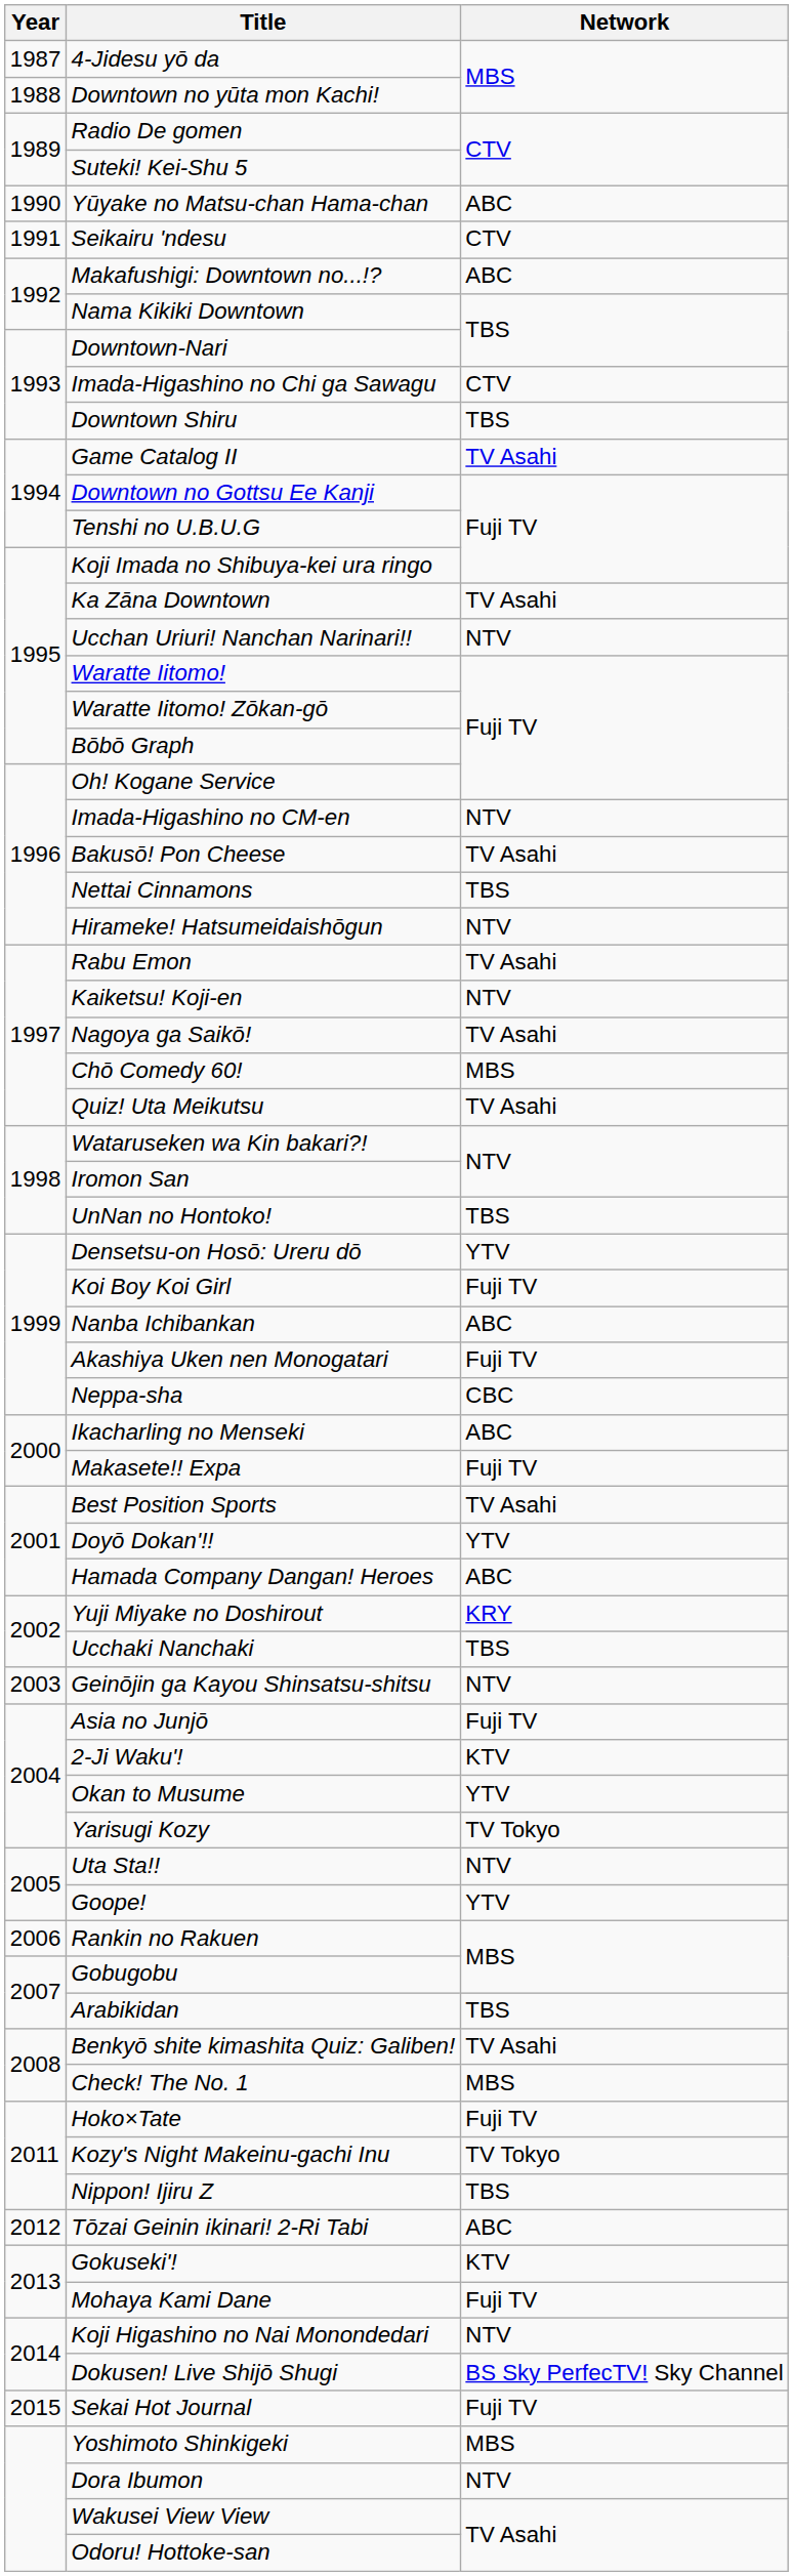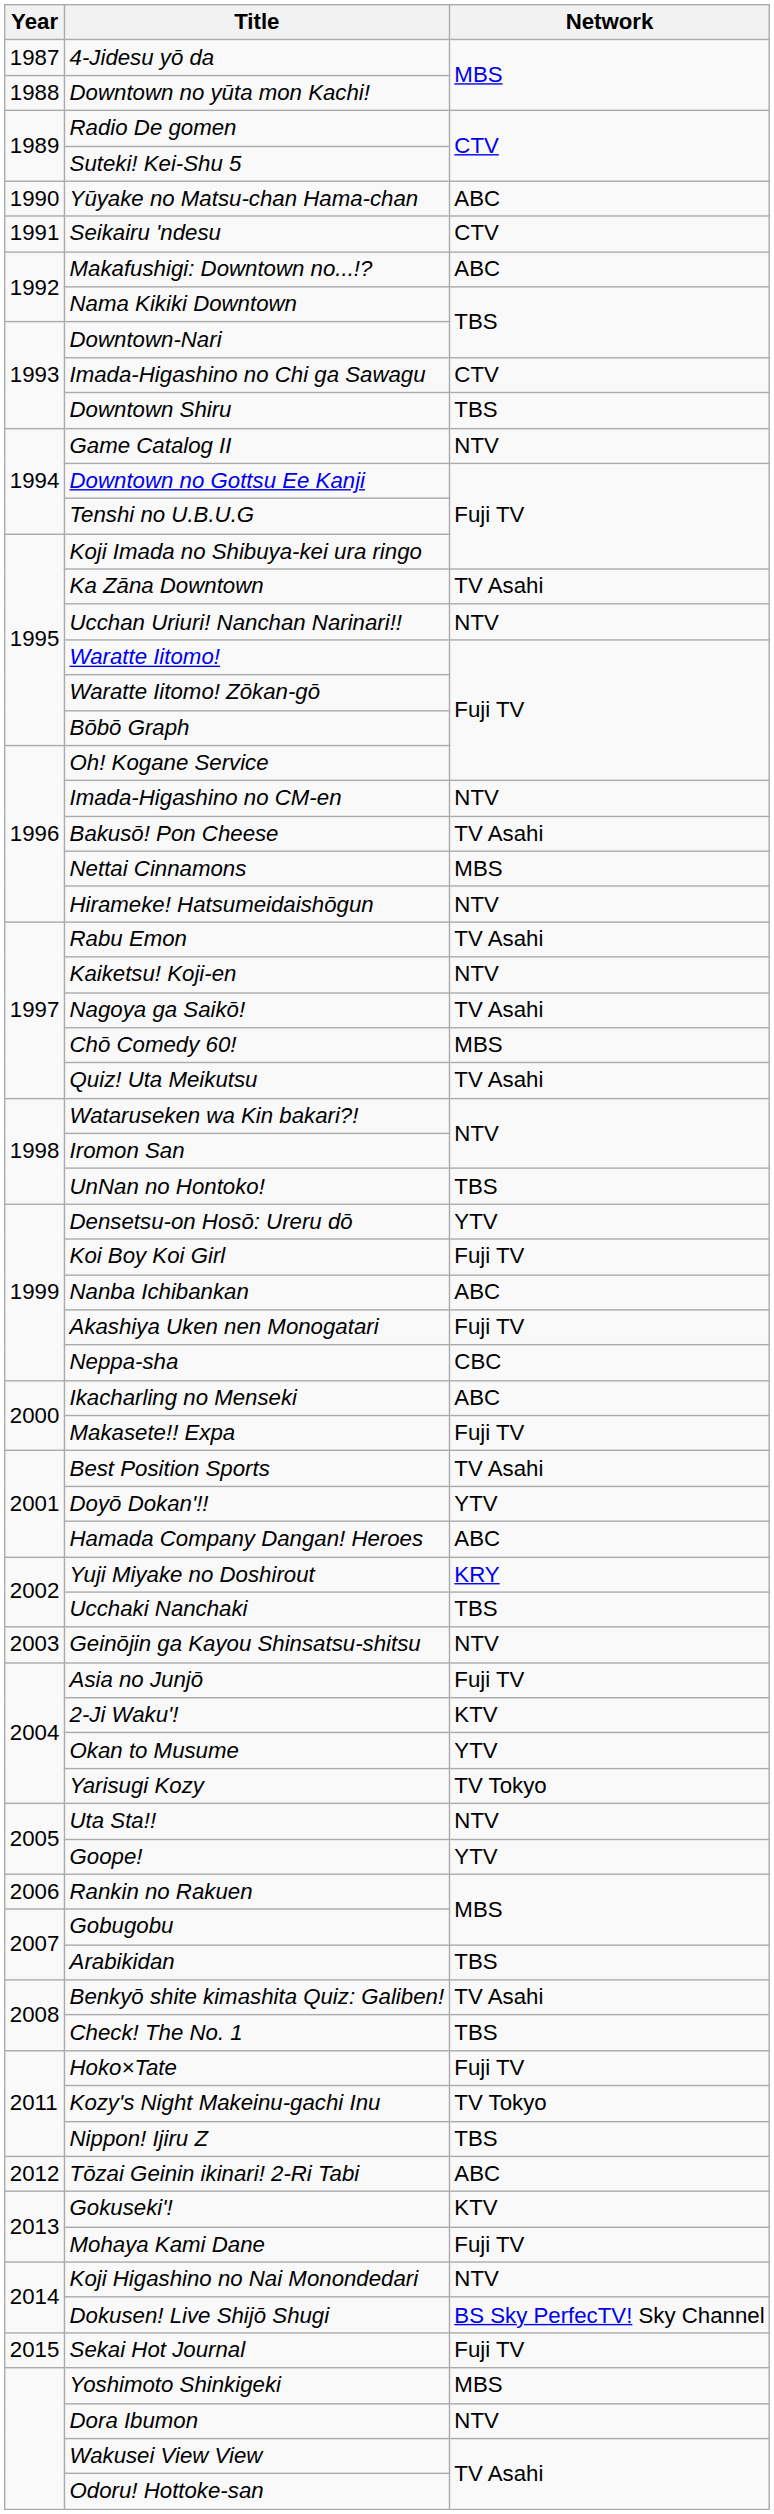Game Catalog II | Network: TV Asahi -> NTV
Nettai Cinnamons | Network: TBS -> MBS
Check! The No. 1 | Network: MBS -> TBS
